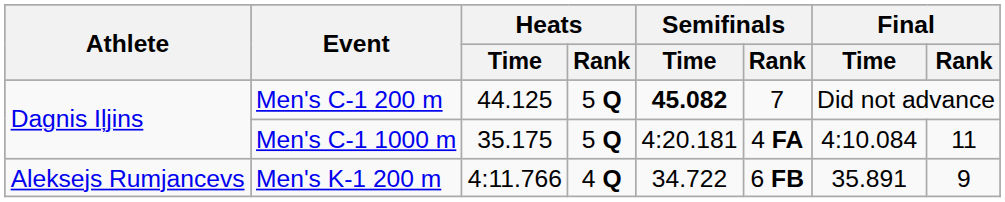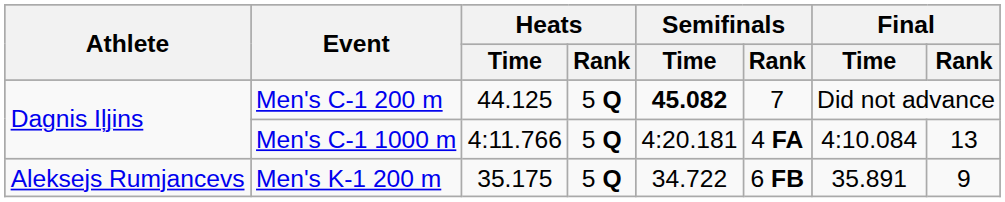Men's C-1 1000 m | Heats / Time: 35.175 -> 4:11.766
Men's C-1 1000 m | Final / Rank: 11 -> 13
Men's K-1 200 m | Heats / Time: 4:11.766 -> 35.175
Men's K-1 200 m | Heats / Rank: 4 Q -> 5 Q
